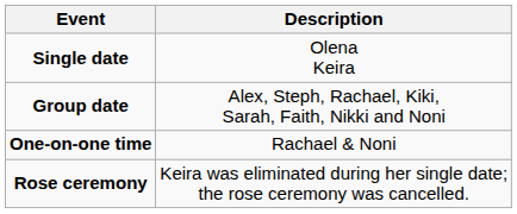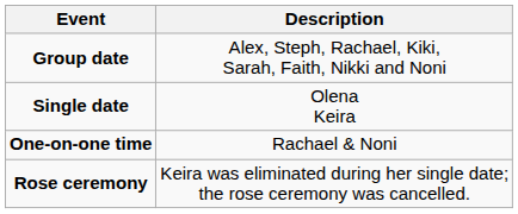rows swapped: Single date <-> Group date
